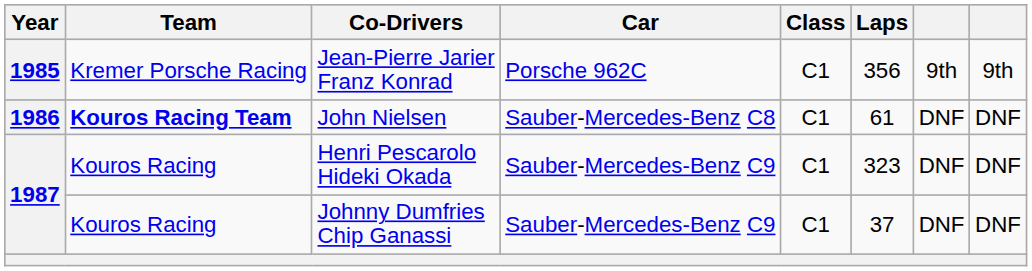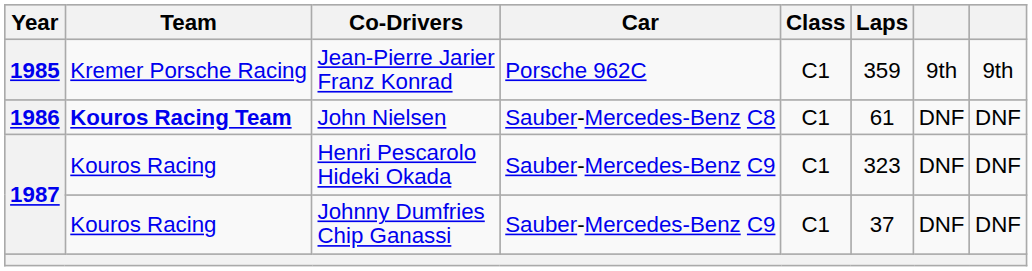Jean-Pierre Jarier Franz Konrad | Laps: 356 -> 359
